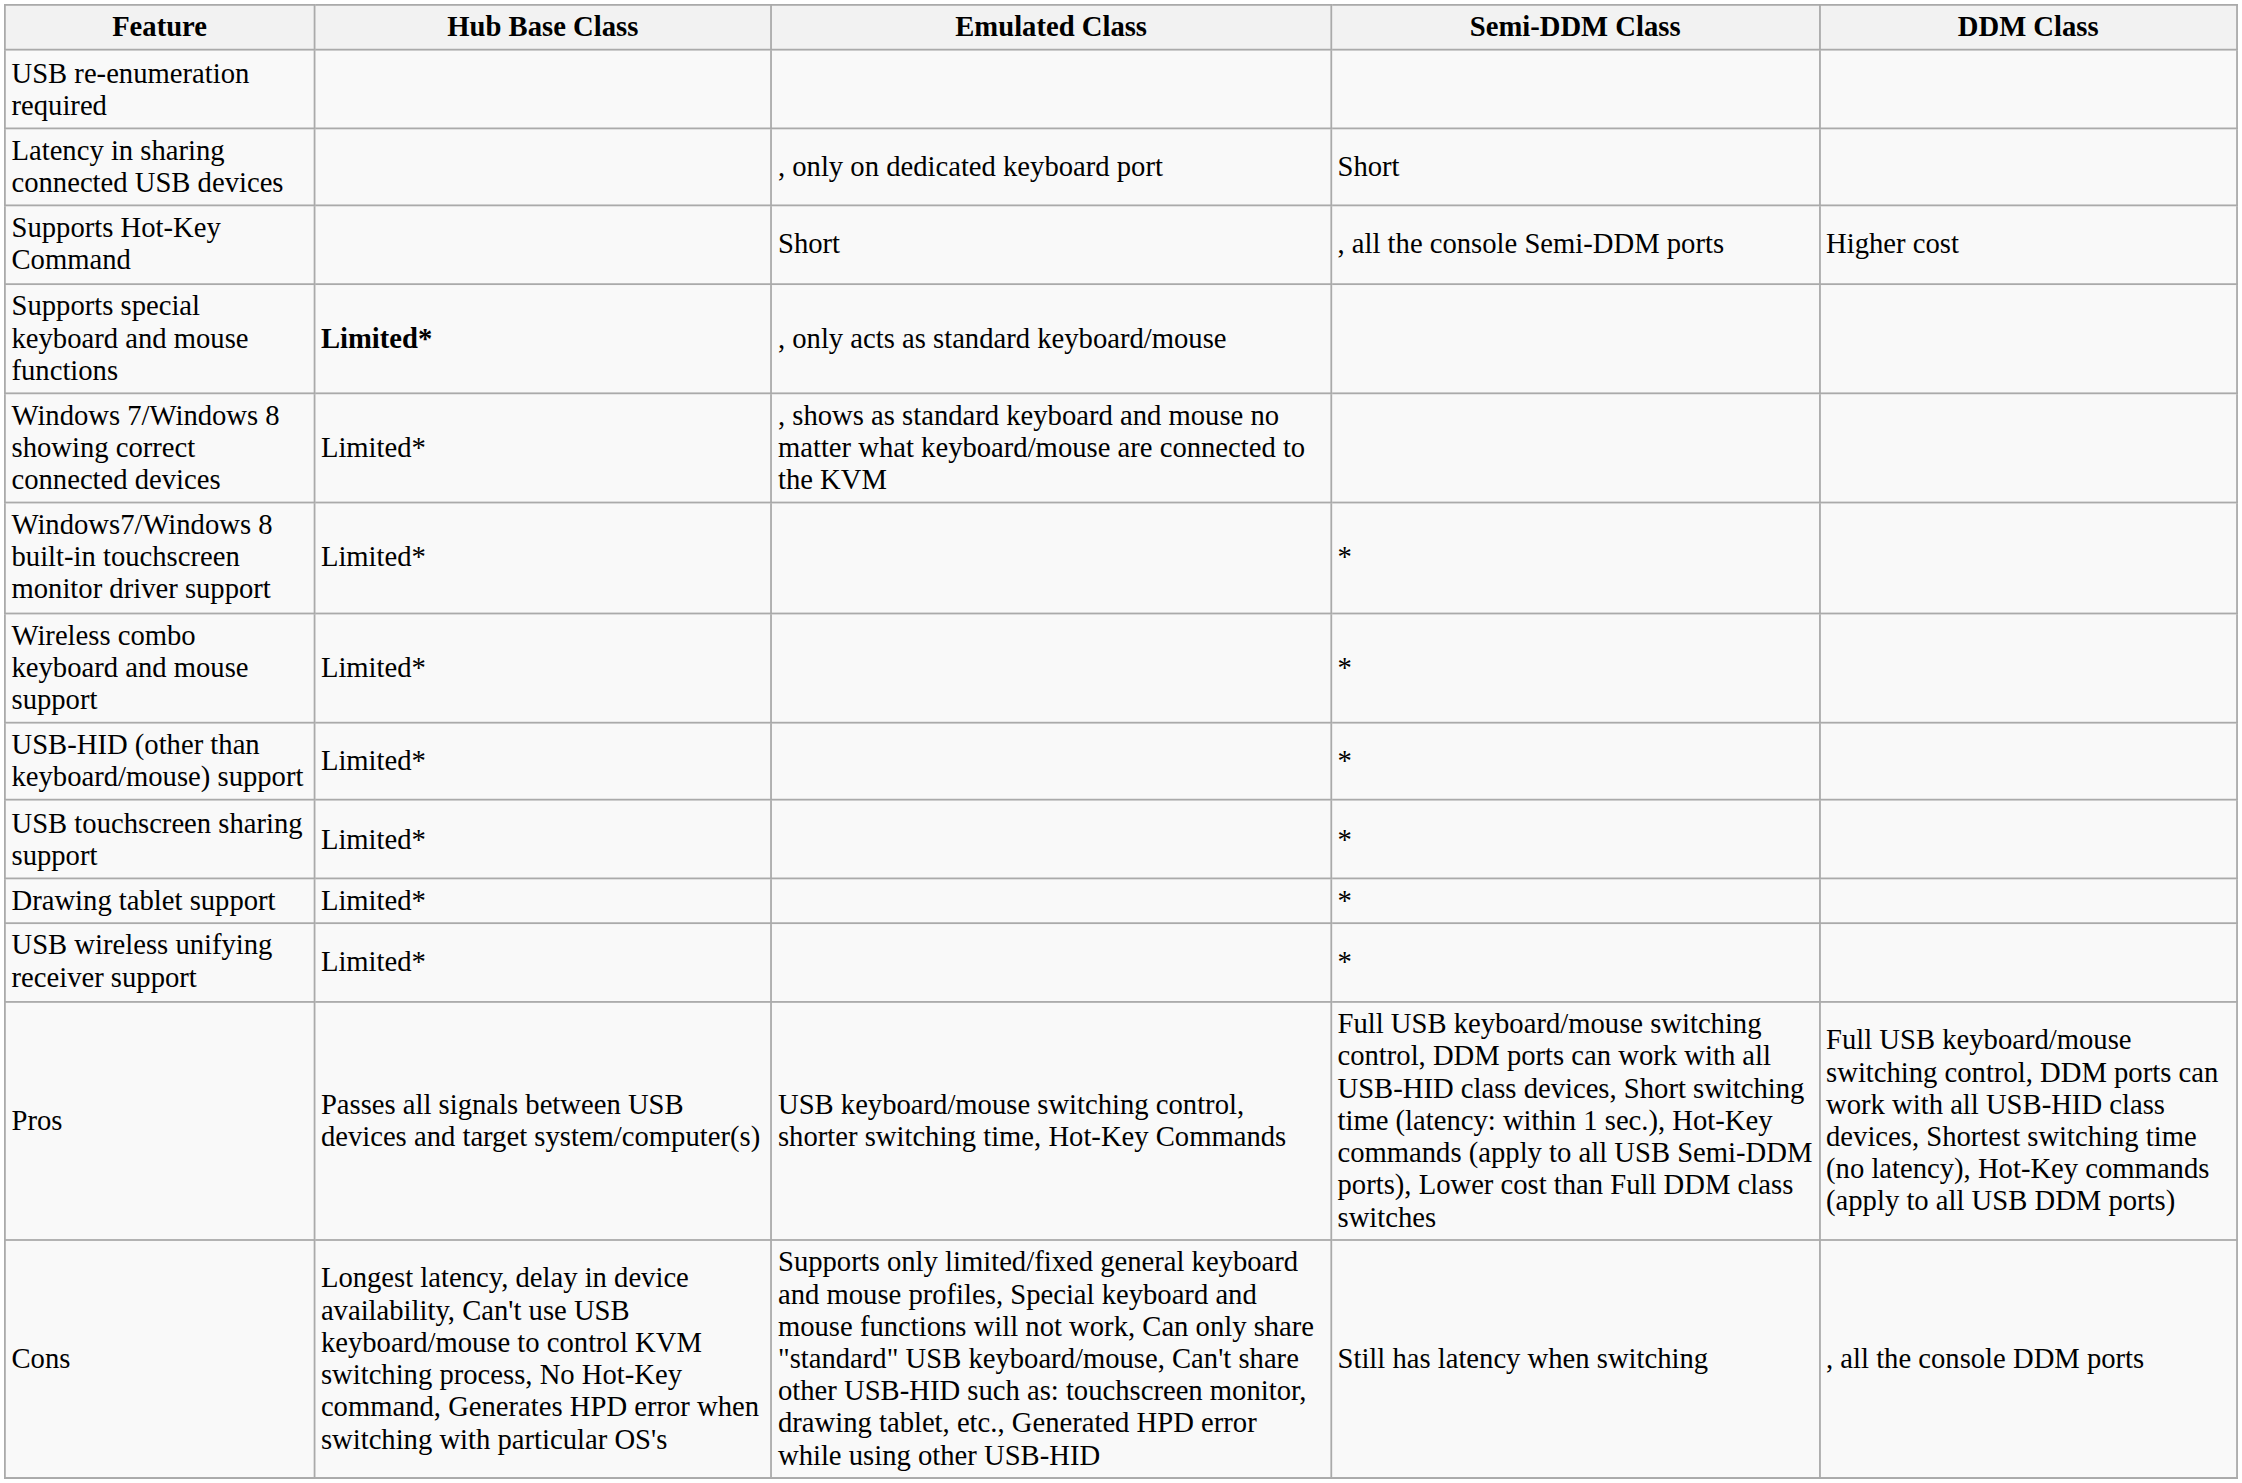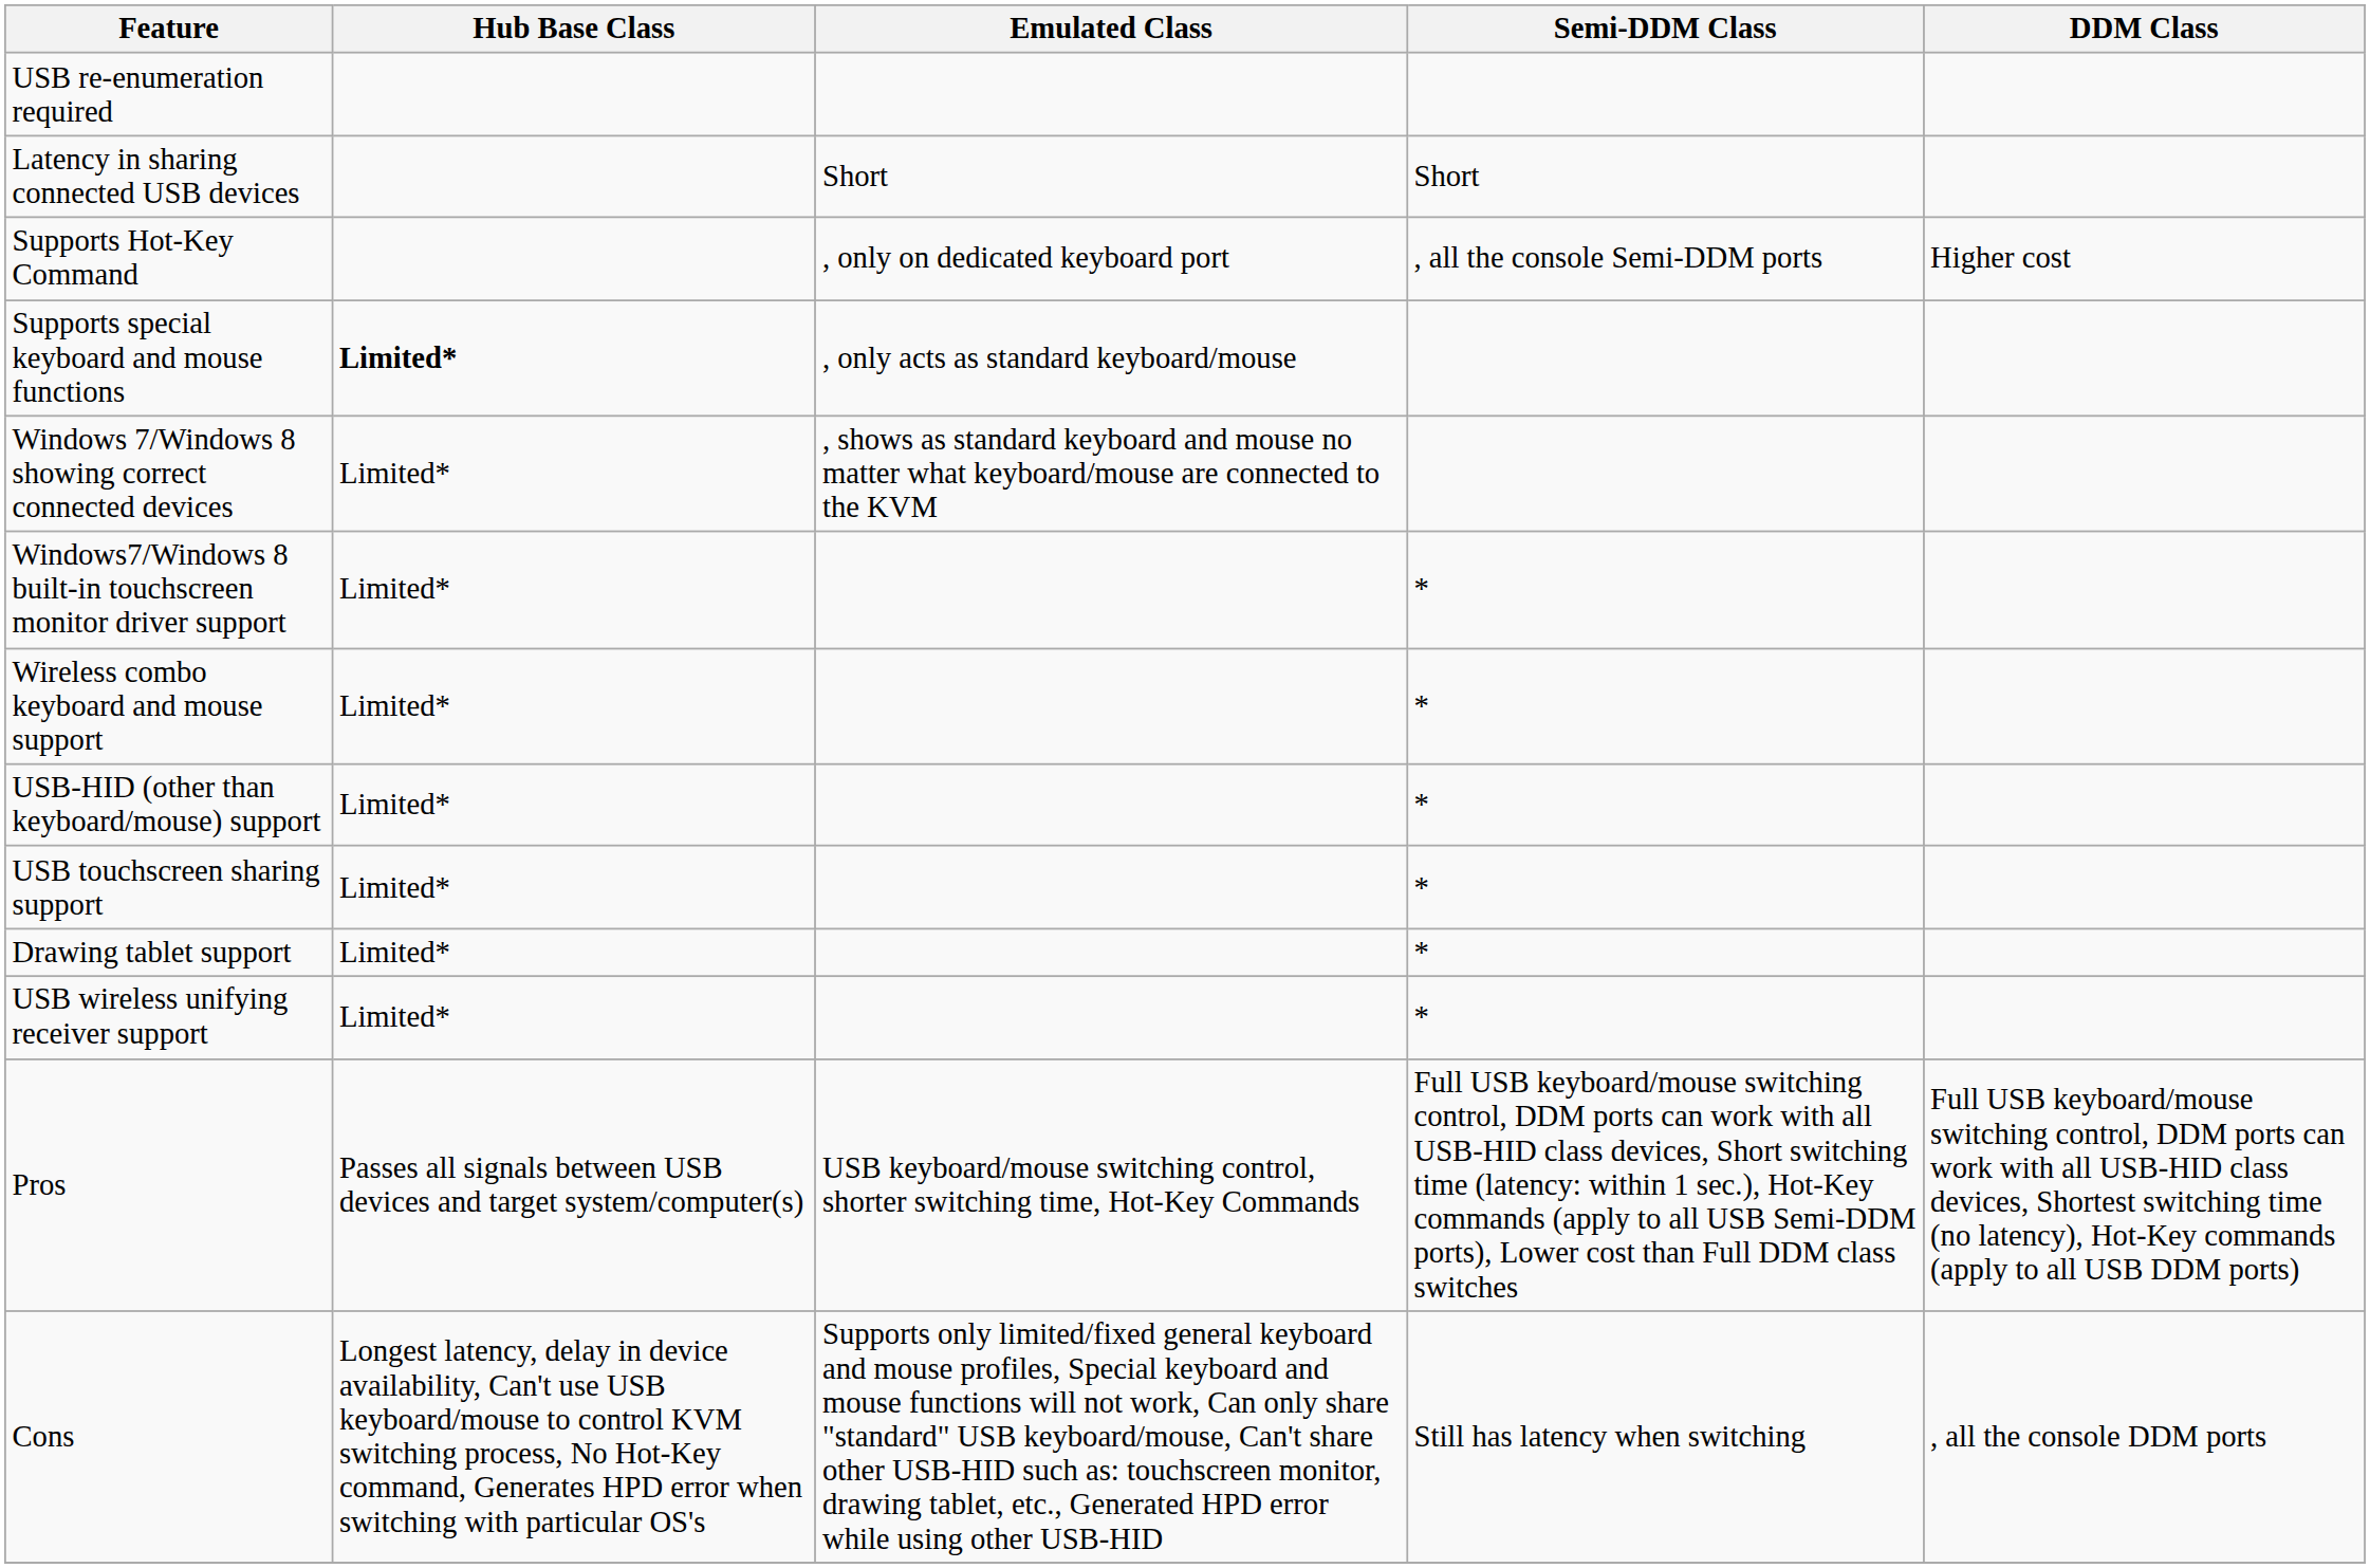Latency in sharing connected USB devices | Emulated Class: , only on dedicated keyboard port -> Short
Supports Hot-Key Command | Emulated Class: Short -> , only on dedicated keyboard port
